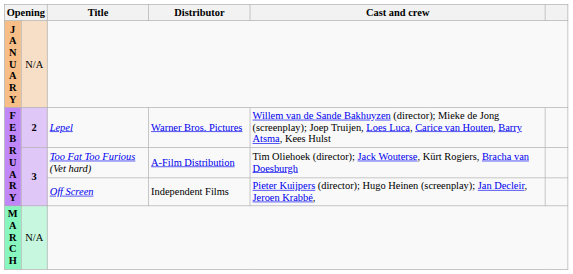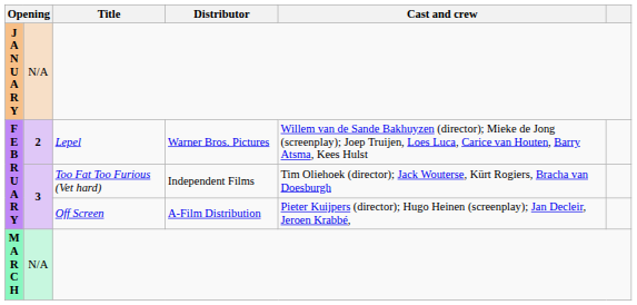Too Fat Too Furious (Vet hard) | Distributor: A-Film Distribution -> Independent Films
Off Screen | Distributor: Independent Films -> A-Film Distribution
